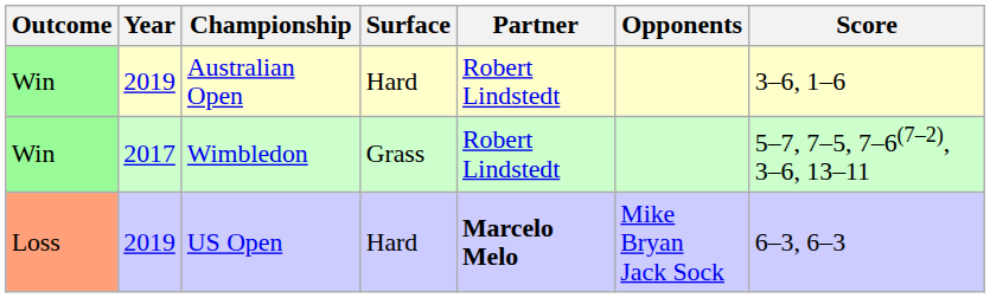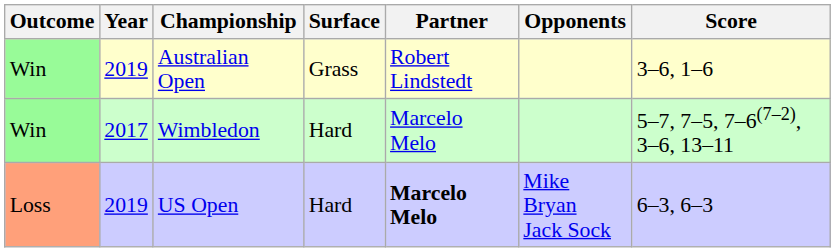Australian Open | Surface: Hard -> Grass
Wimbledon | Surface: Grass -> Hard
Wimbledon | Partner: Robert Lindstedt -> Marcelo Melo
